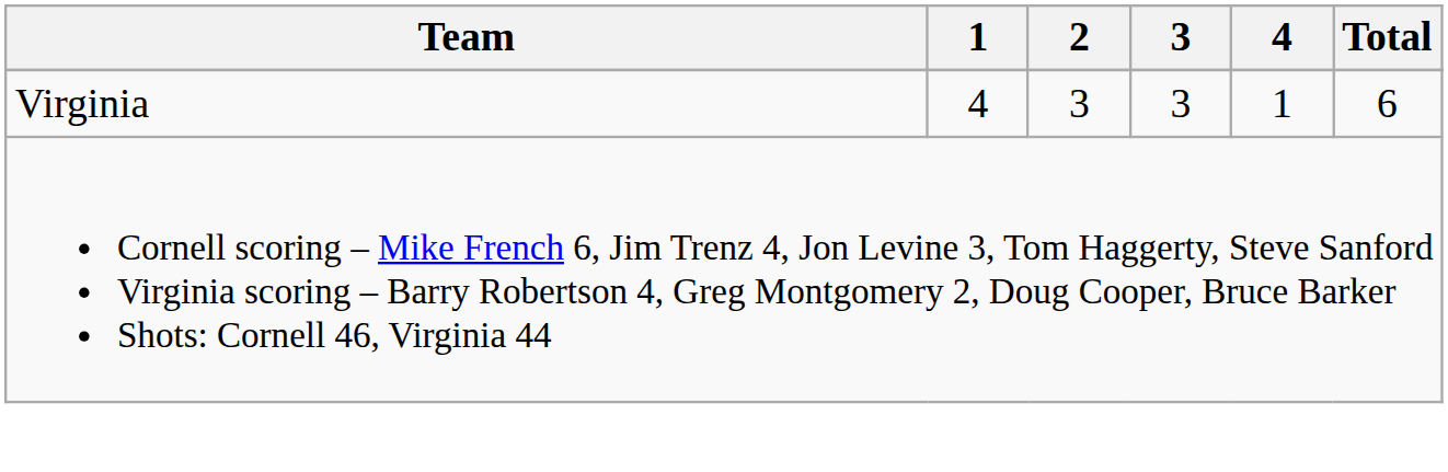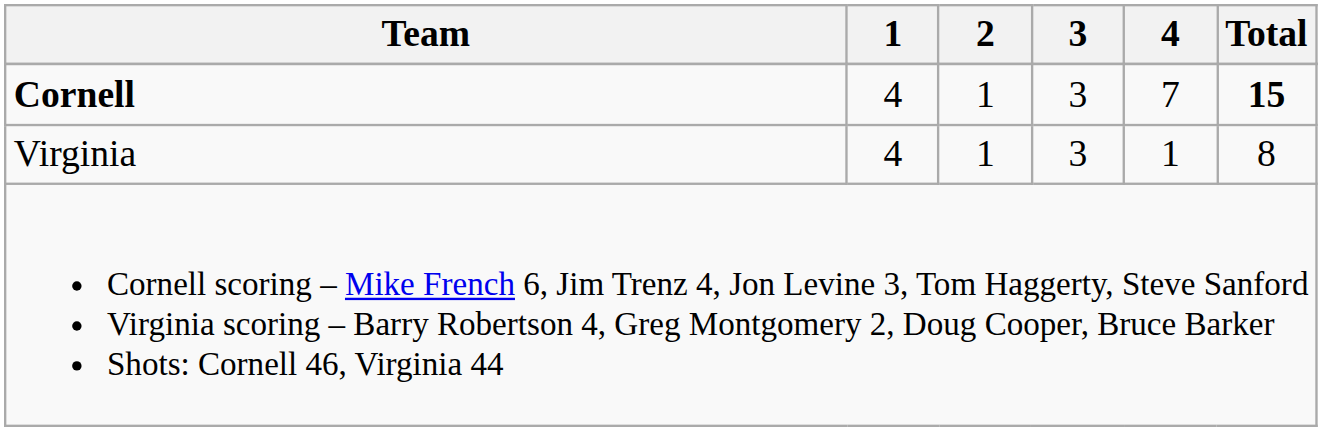+ row: Cornell | 4 | 1 | 3 | 7 | 15
Virginia | 2: 3 -> 1
Virginia | Total: 6 -> 8
